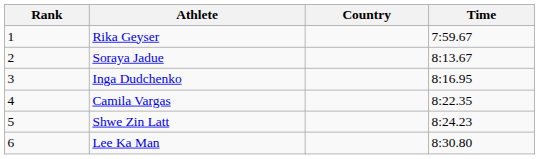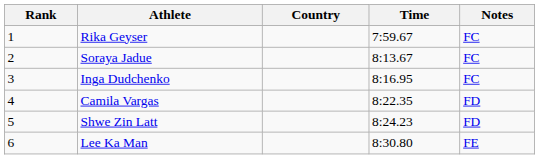+ column: Notes | FC | FC | FC | FD | FD | FE
